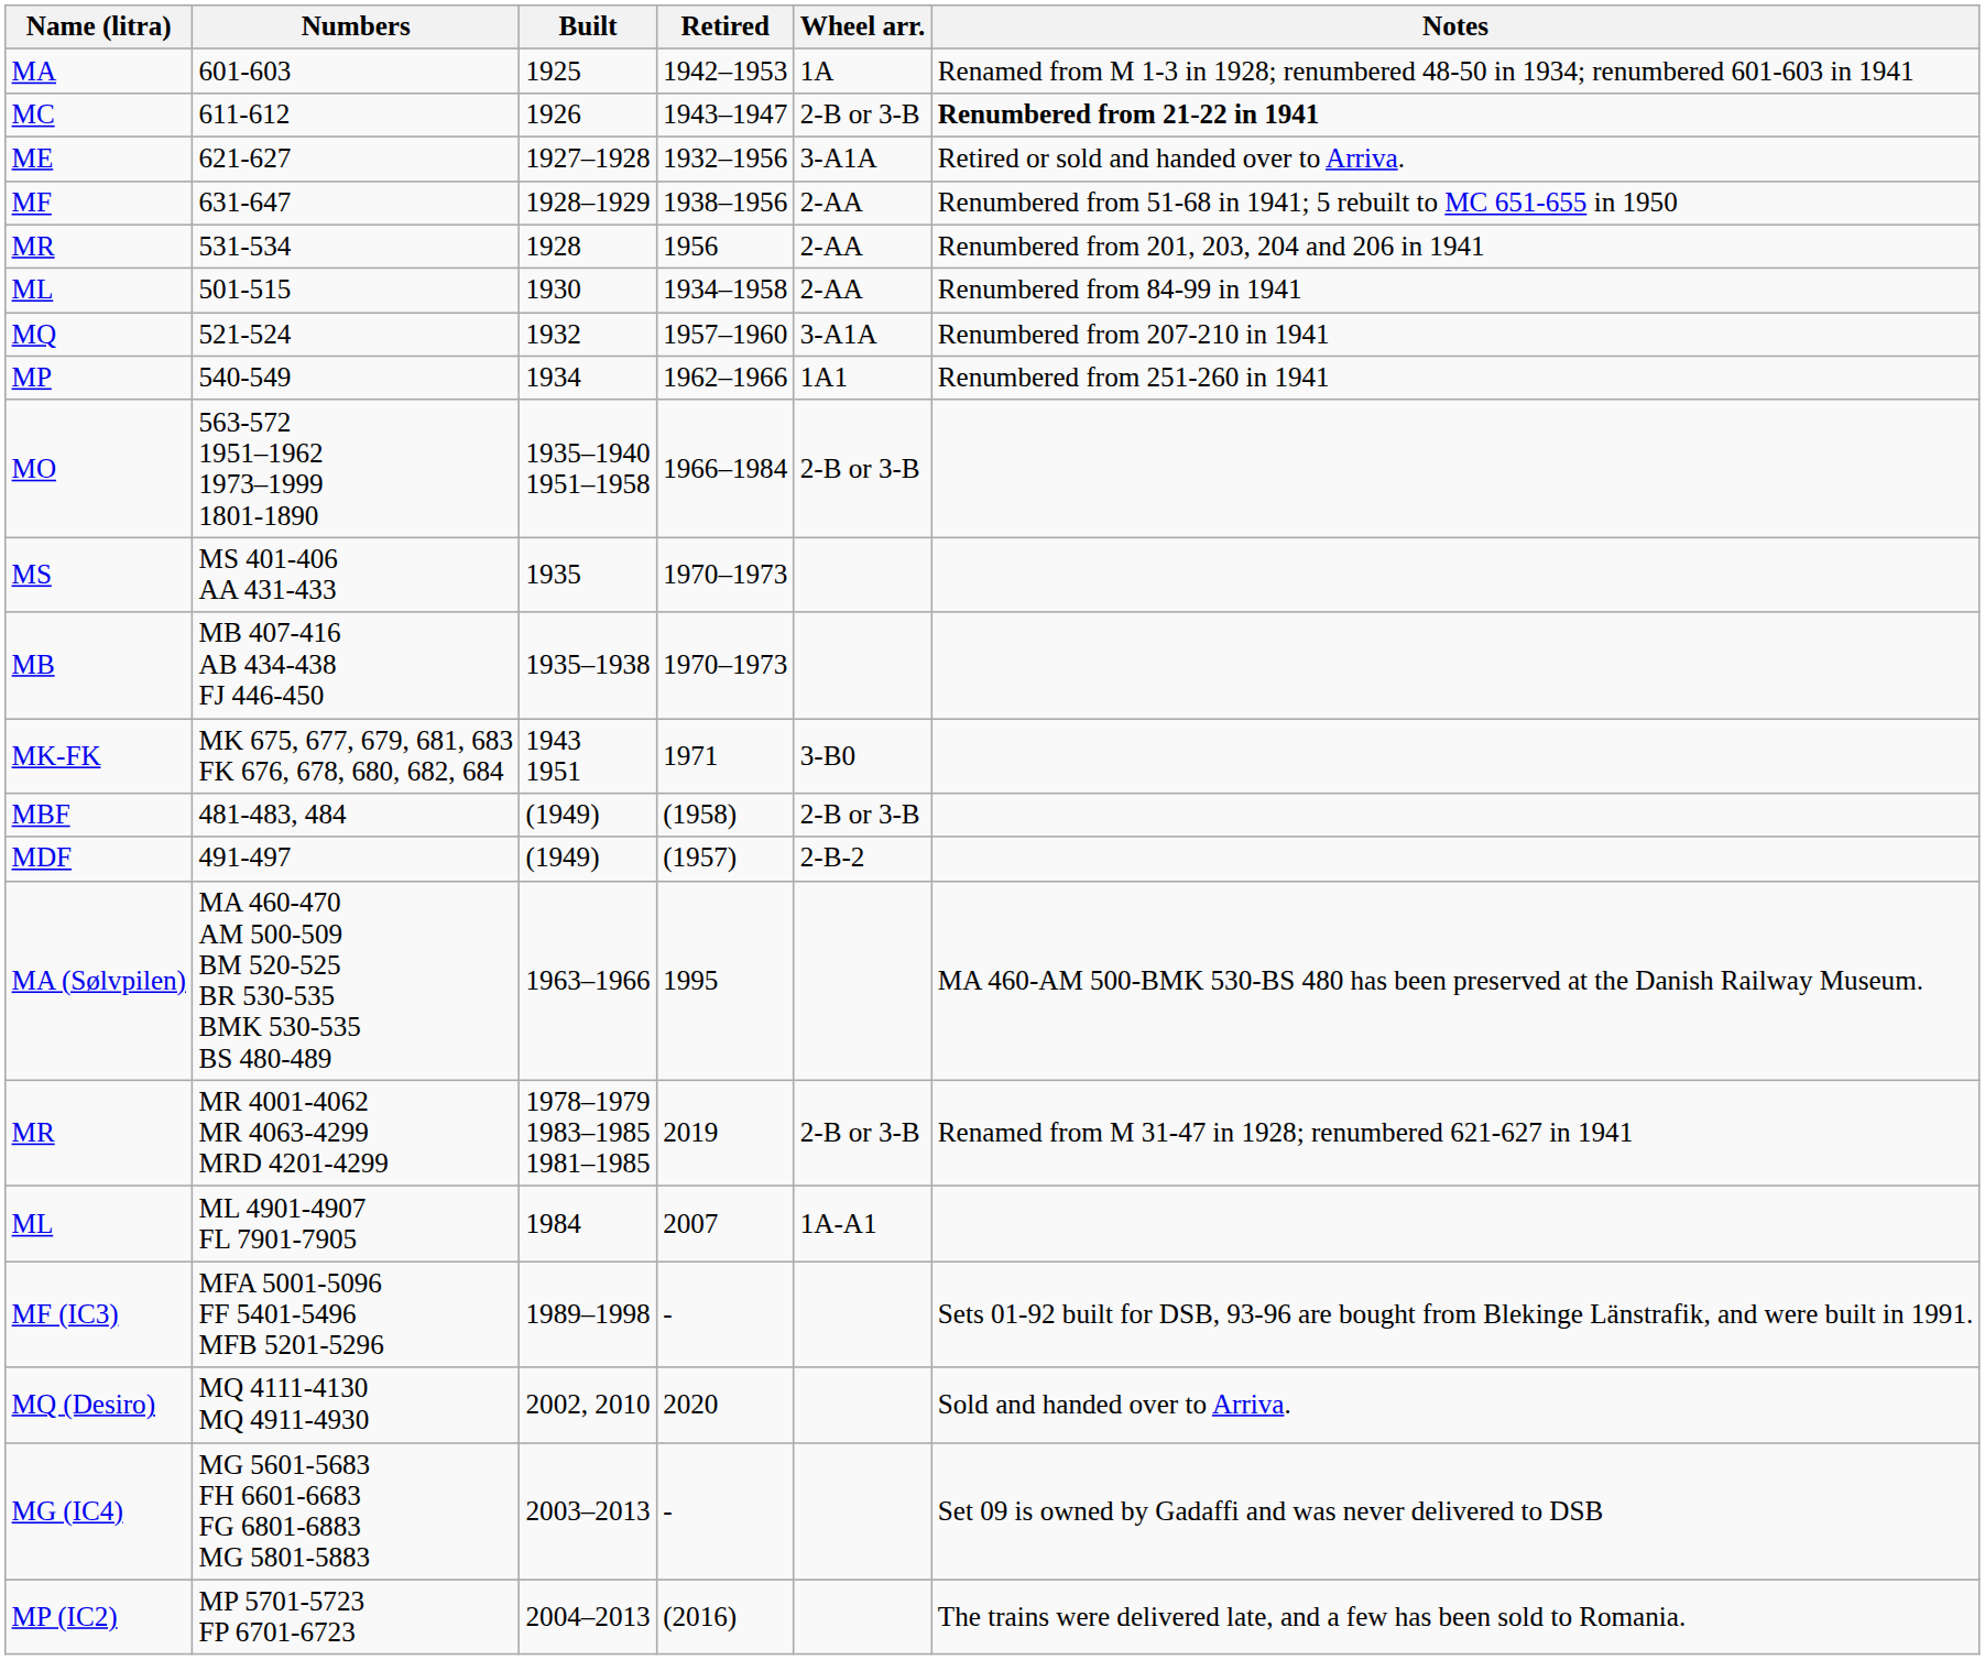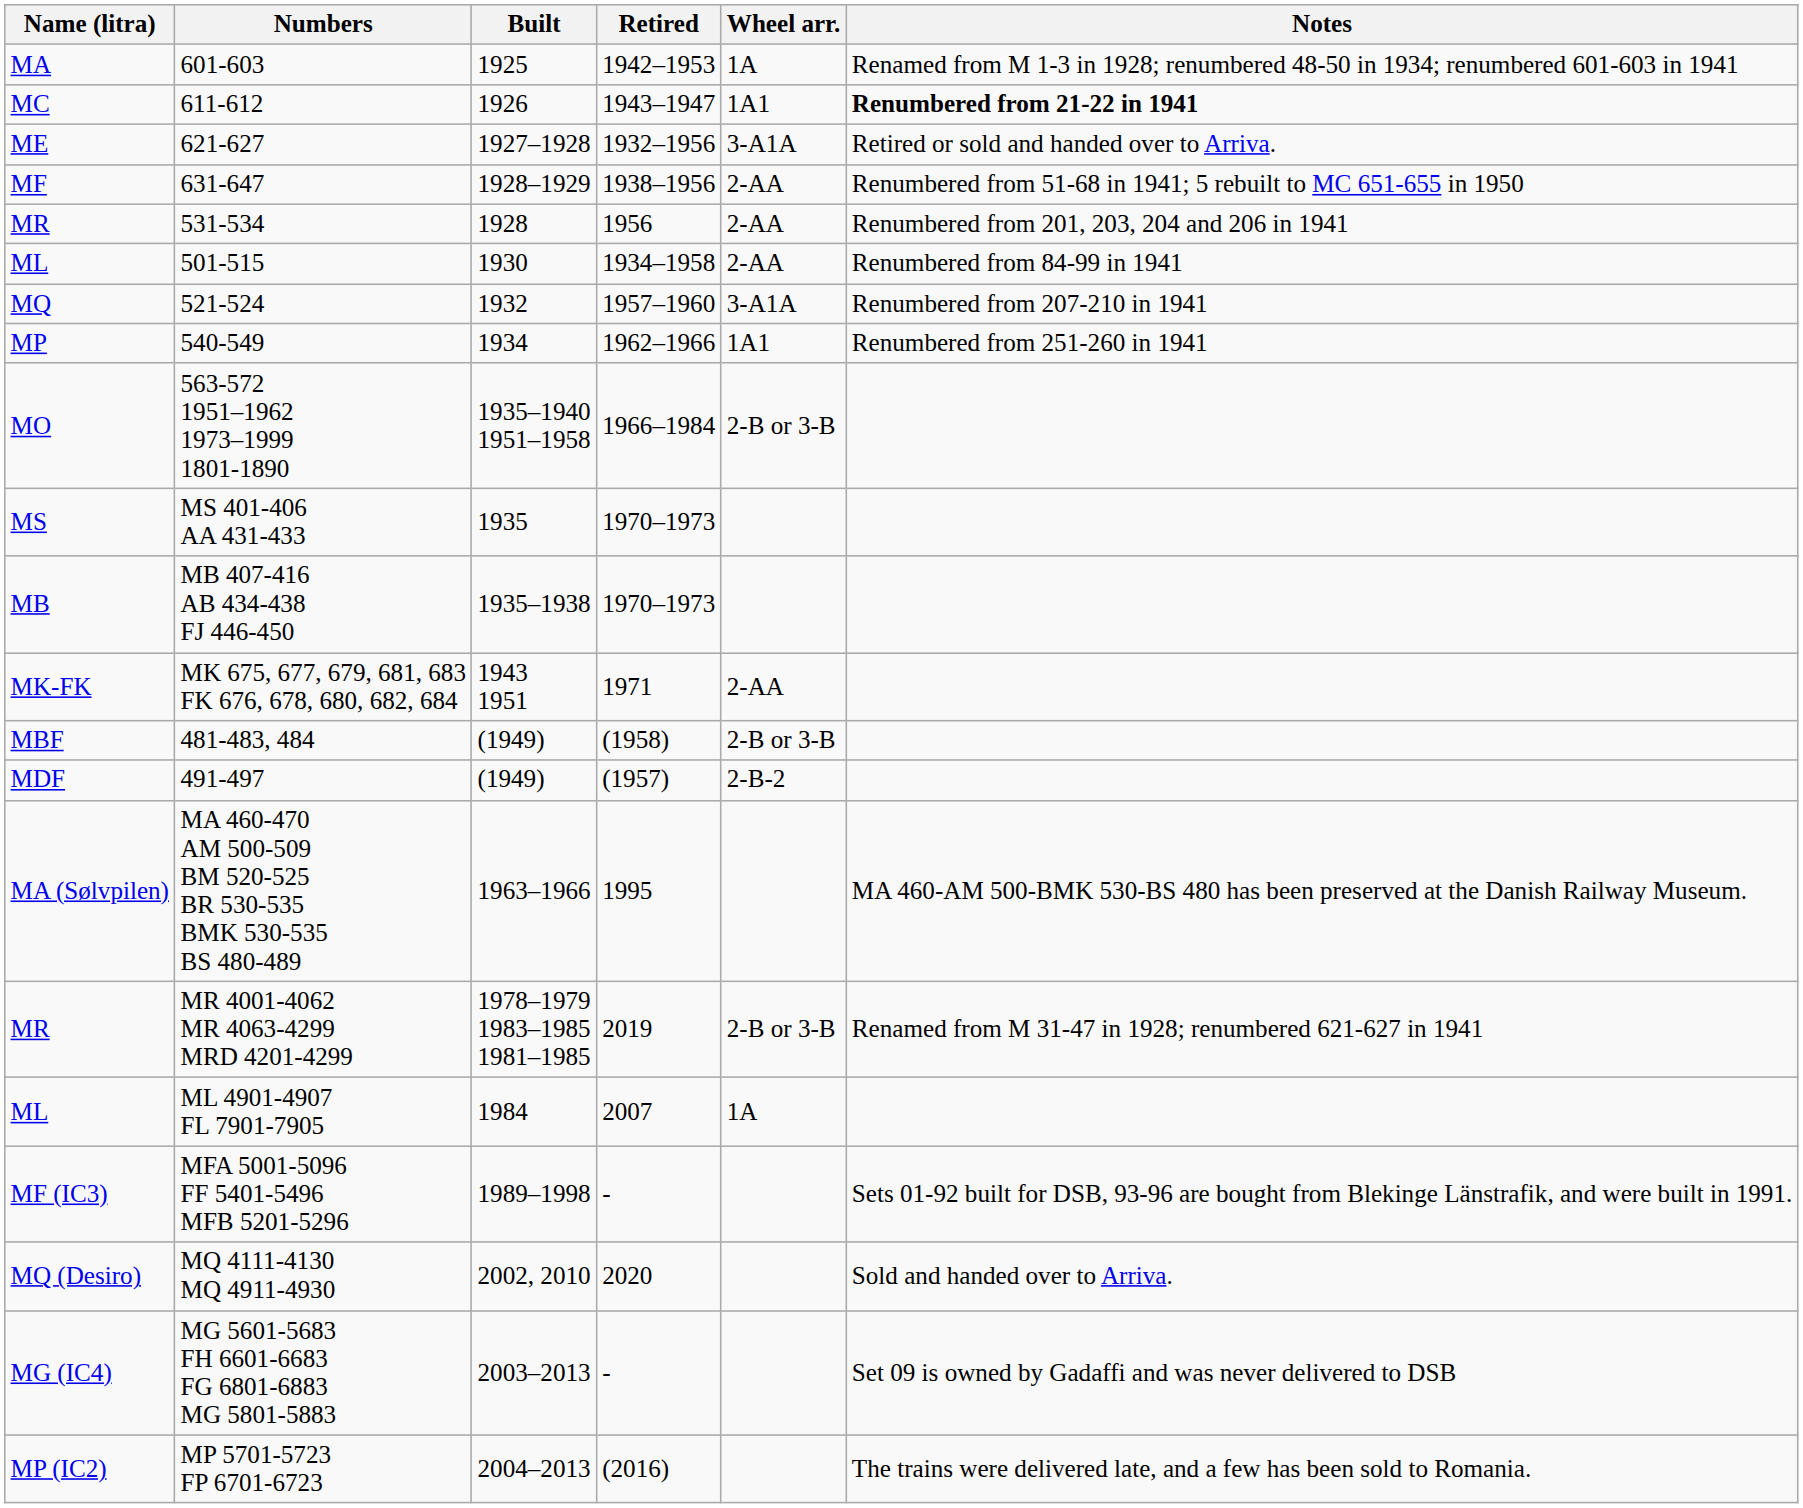MC | Wheel arr.: 2-B or 3-B -> 1A1
MK-FK | Wheel arr.: 3-B0 -> 2-AA
ML / ML 4901-4907 FL 7901-7905 | Wheel arr.: 1A-A1 -> 1A
